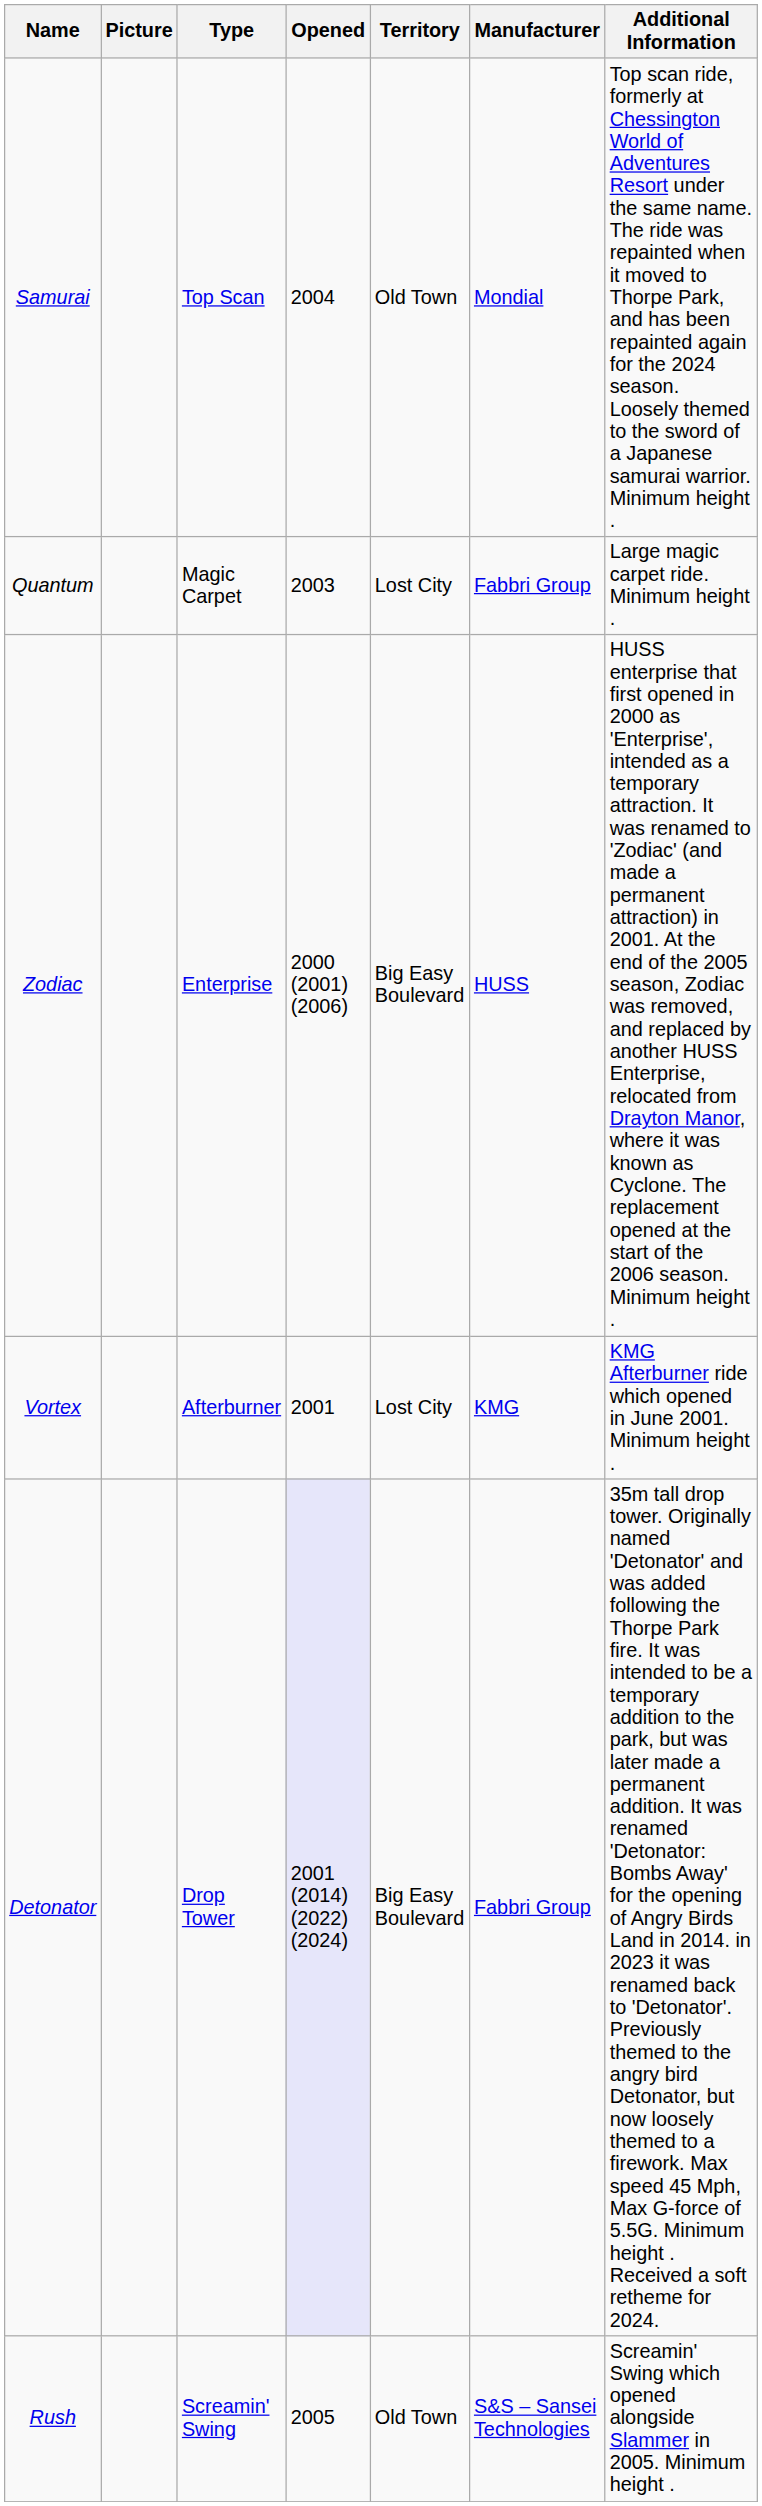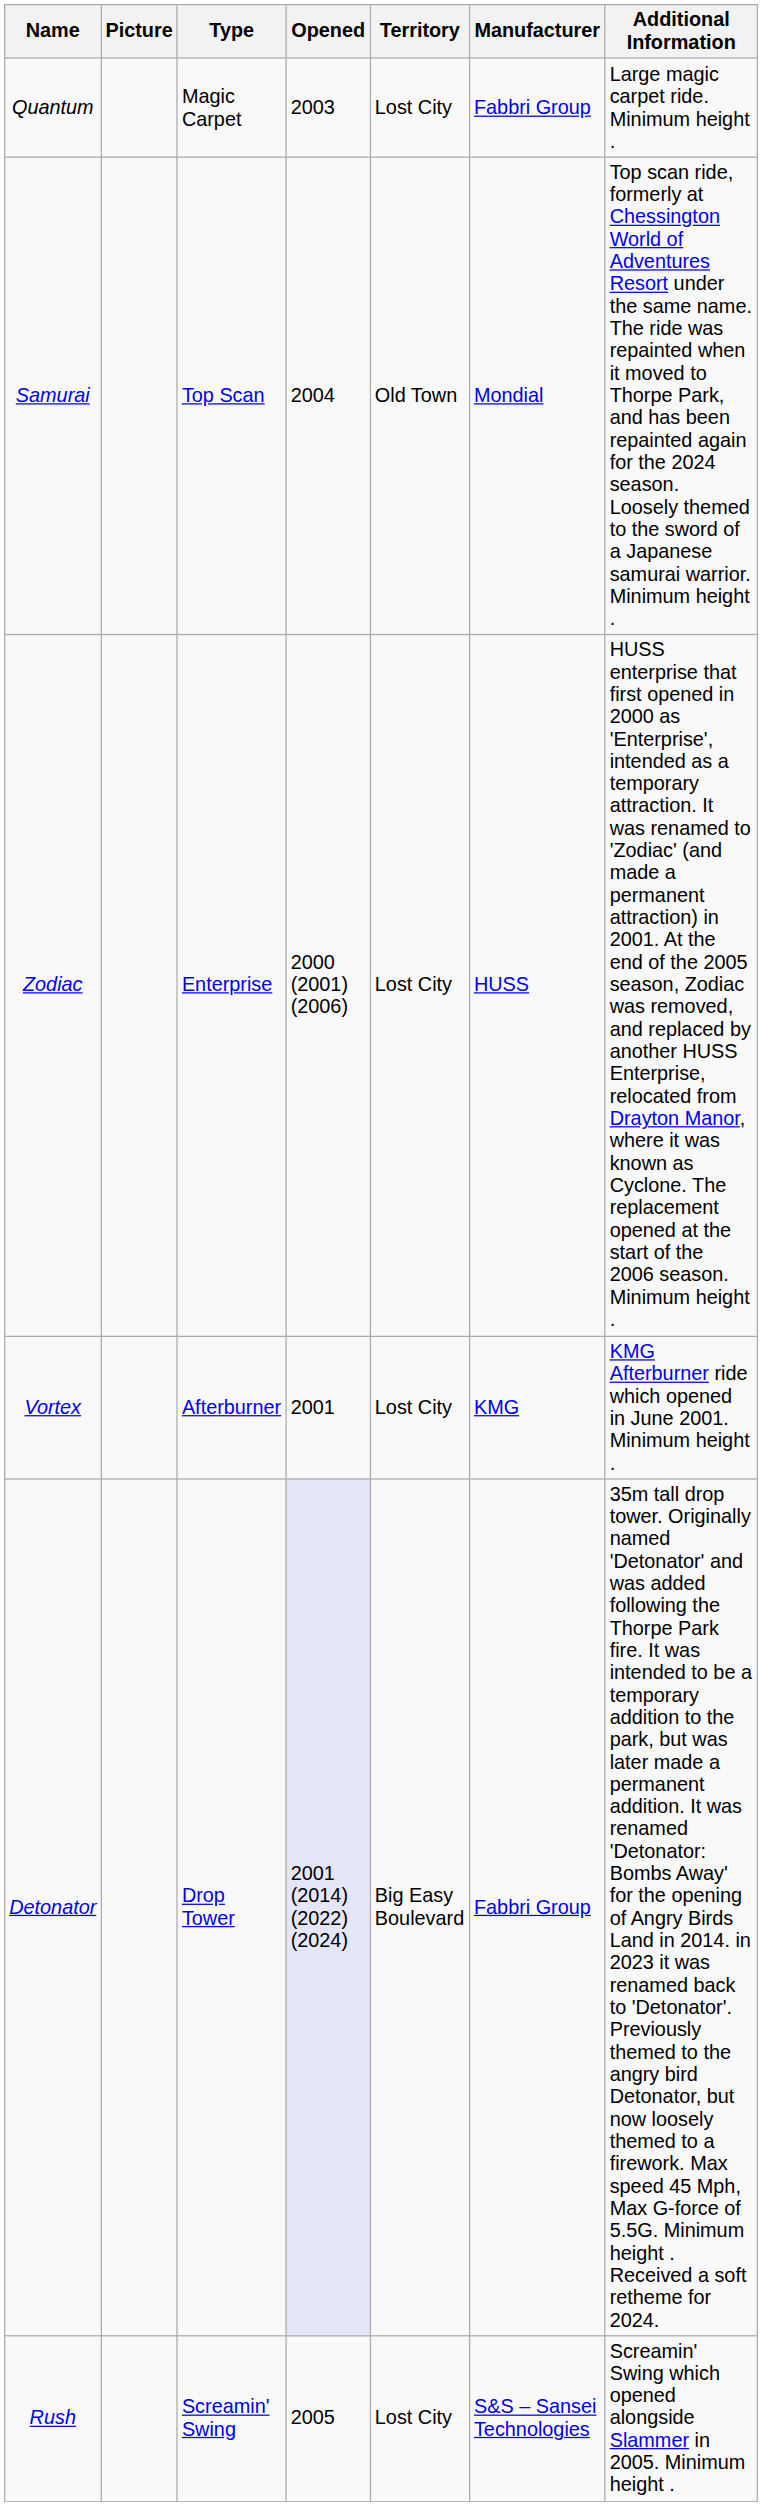rows swapped: Samurai <-> Quantum
Zodiac | Territory: Big Easy Boulevard -> Lost City
Rush | Territory: Old Town -> Lost City
